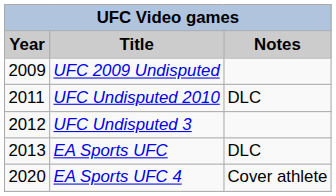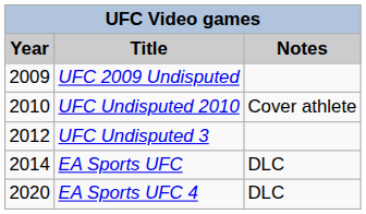UFC Undisputed 2010 | Year: 2011 -> 2010
UFC Undisputed 2010 | Notes: DLC -> Cover athlete
EA Sports UFC | Year: 2013 -> 2014
EA Sports UFC 4 | Notes: Cover athlete -> DLC
